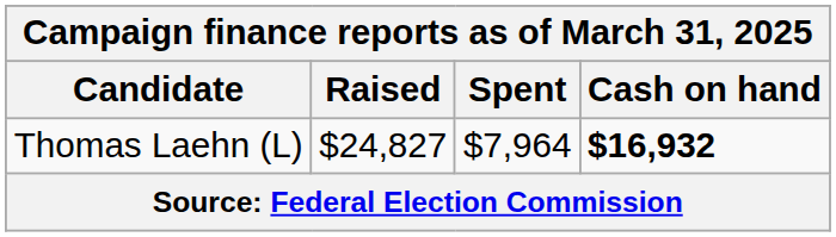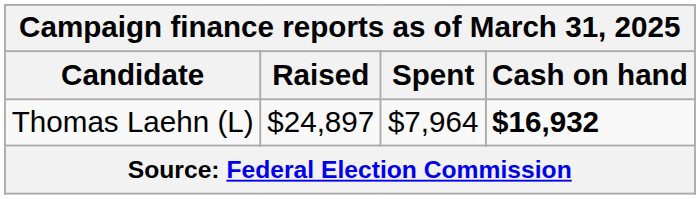Thomas Laehn (L) | Raised: $24,827 -> $24,897
